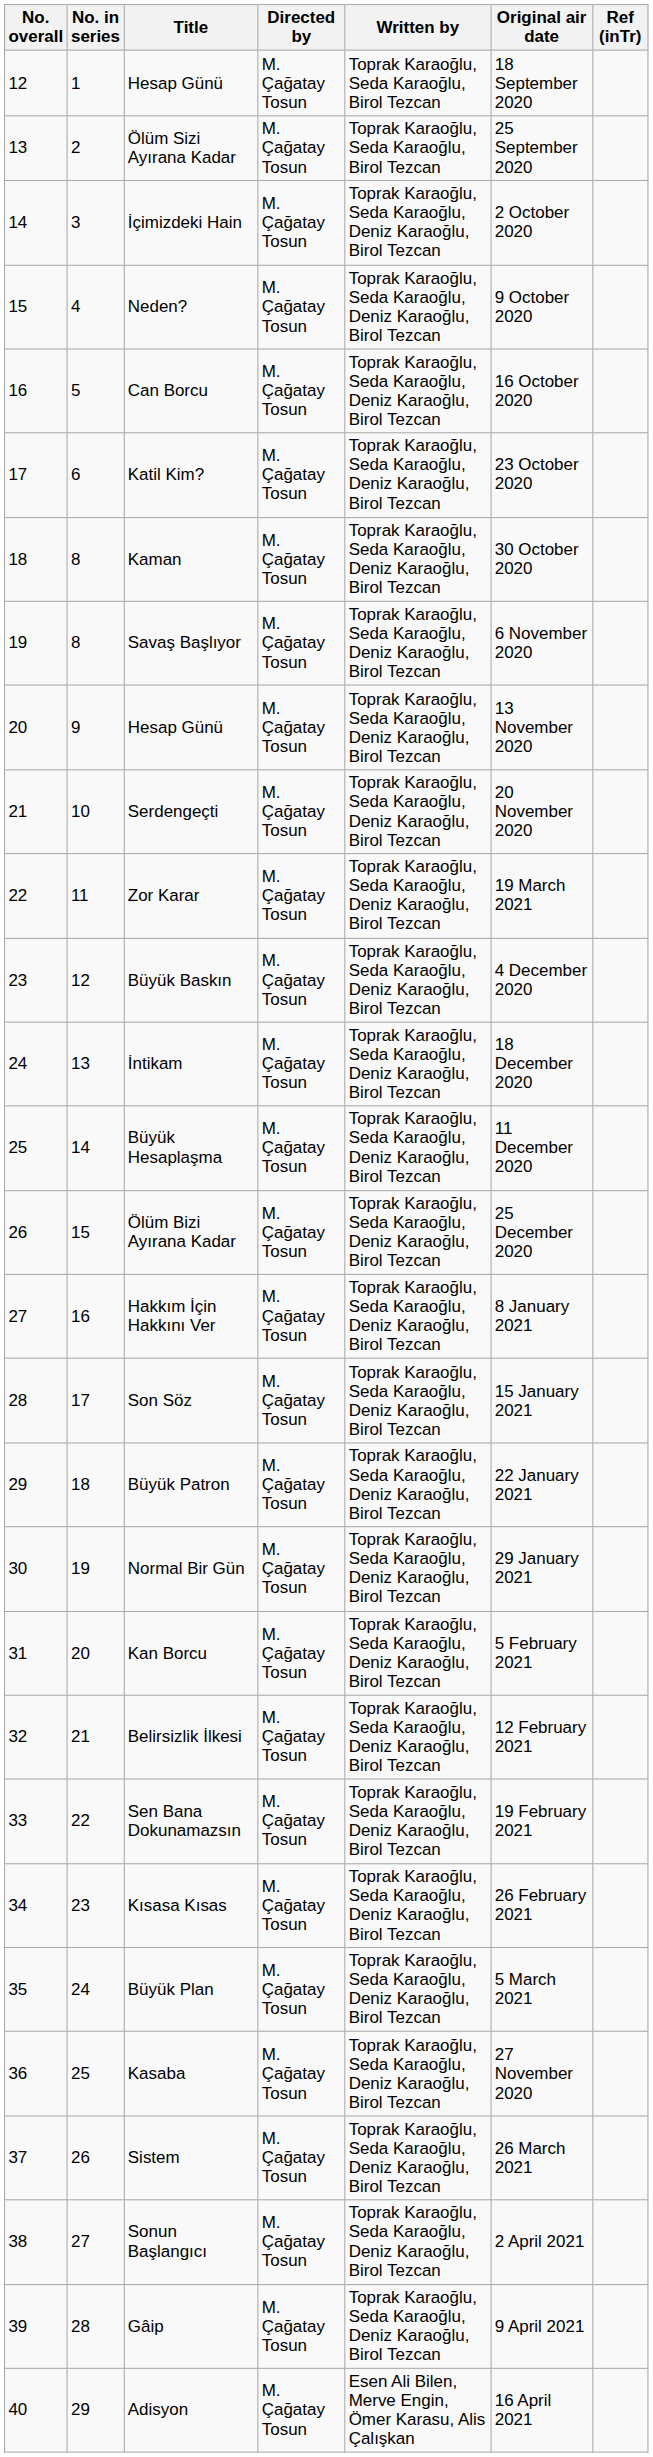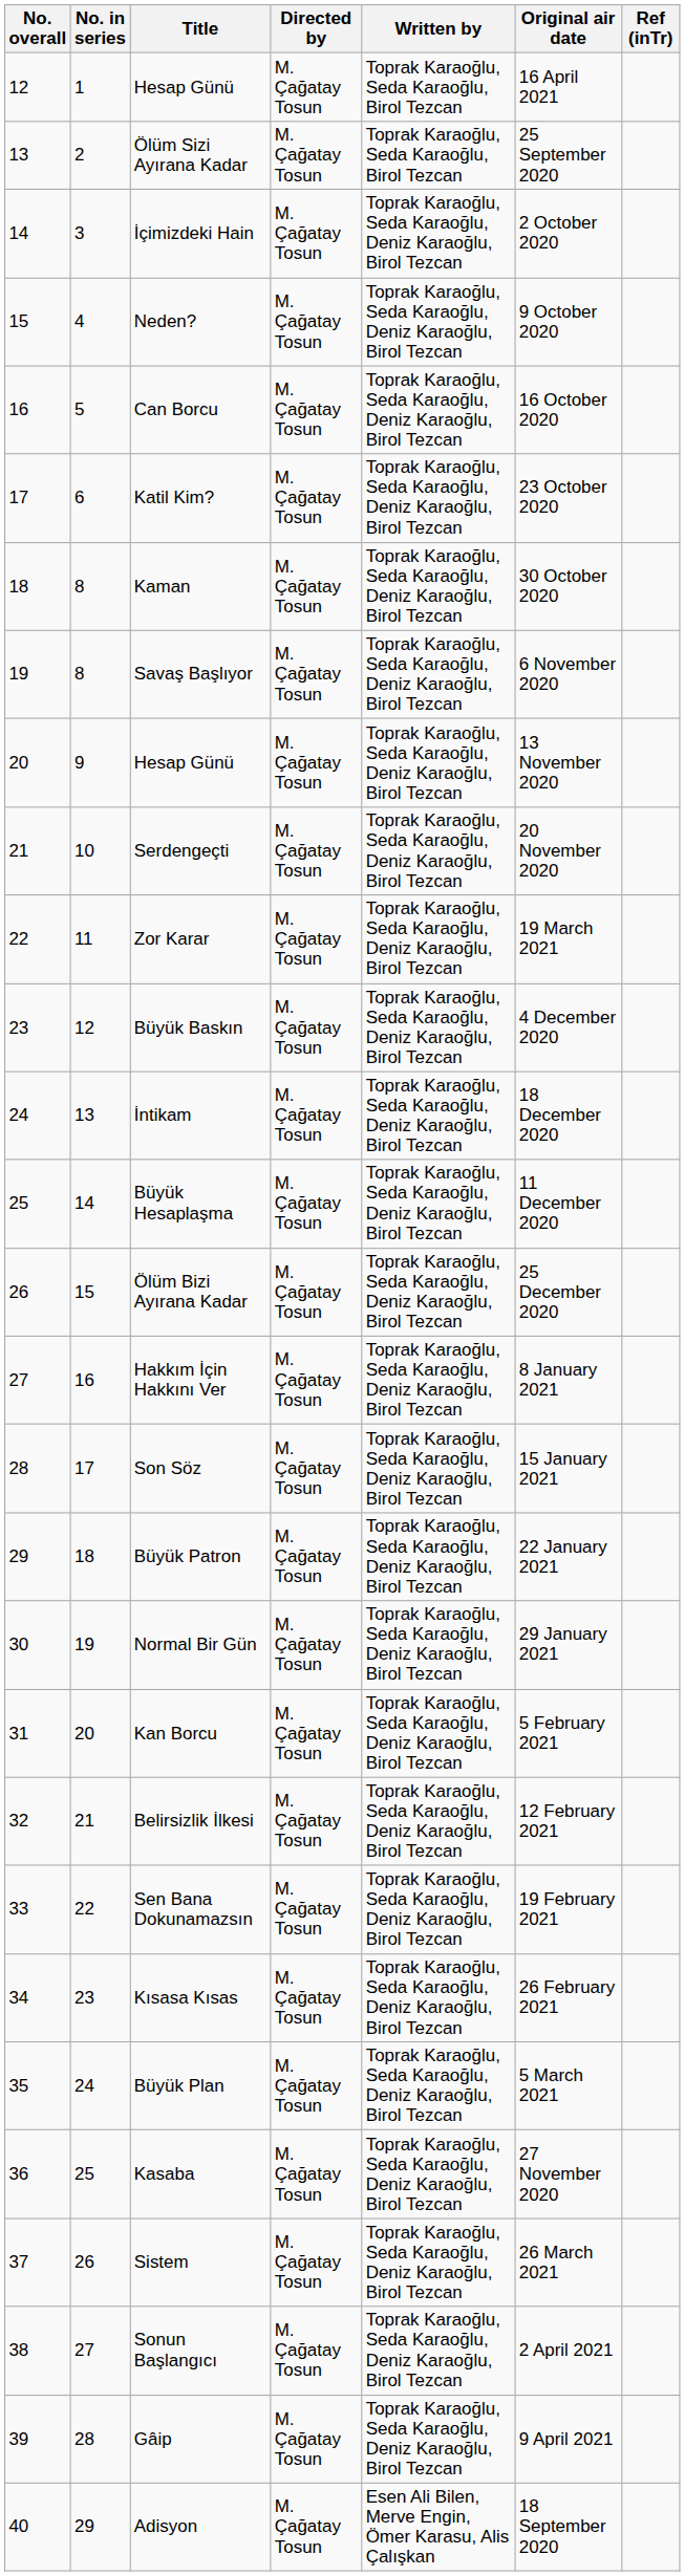12 / Hesap Günü | Original air date: 18 September 2020 -> 16 April 2021
Adisyon | Original air date: 16 April 2021 -> 18 September 2020
